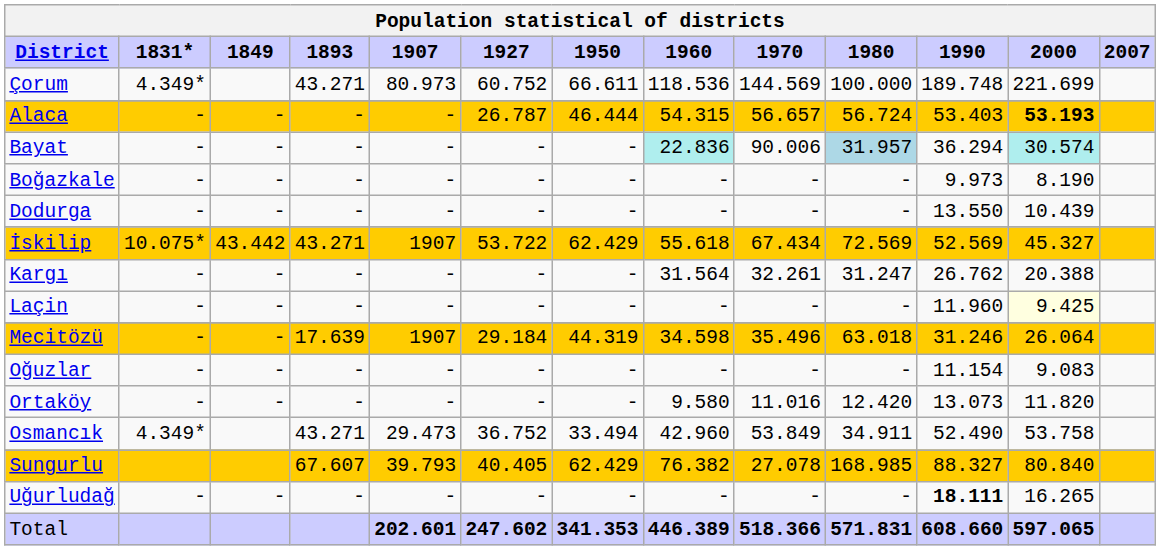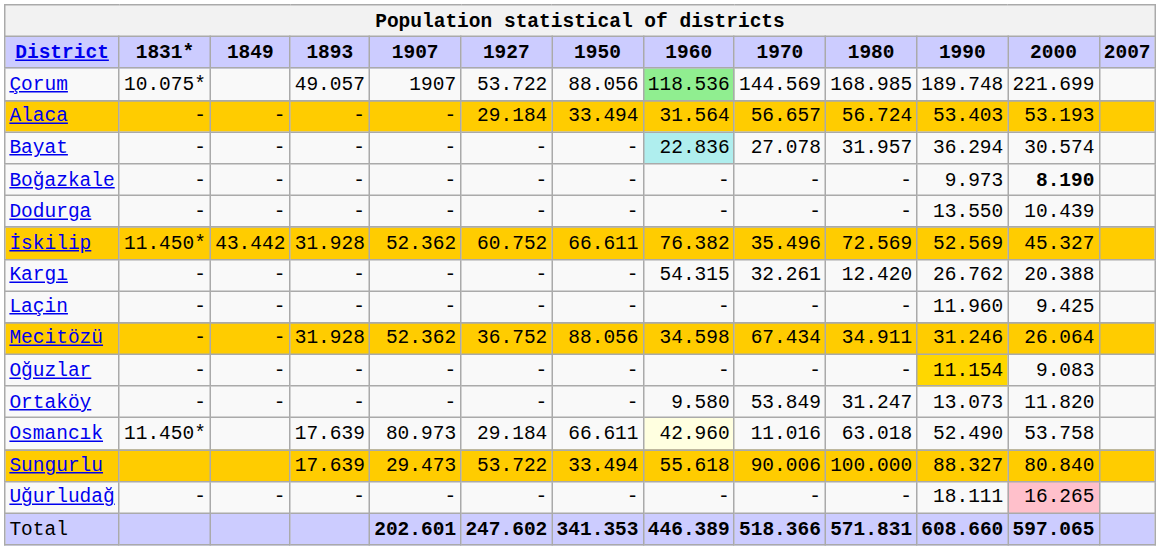Çorum | 1831*: 4.349* -> 10.075*
Çorum | 1893: 43.271 -> 49.057
Çorum | 1907: 80.973 -> 1907
Çorum | 1927: 60.752 -> 53.722
Çorum | 1950: 66.611 -> 88.056
Çorum | 1960: no background -> lightgreen background
Çorum | 1980: 100.000 -> 168.985
Alaca | 1927: 26.787 -> 29.184
Alaca | 1950: 46.444 -> 33.494
Alaca | 1960: 54.315 -> 31.564
Alaca | 2000: bold -> normal
Bayat | 1970: 90.006 -> 27.078
Bayat | 1980: lightblue background -> no background
Bayat | 2000: paleturquoise background -> no background
Boğazkale | 2000: normal -> bold
İskilip | 1831*: 10.075* -> 11.450*
İskilip | 1893: 43.271 -> 31.928
İskilip | 1907: 1907 -> 52.362
İskilip | 1927: 53.722 -> 60.752
İskilip | 1950: 62.429 -> 66.611
İskilip | 1960: 55.618 -> 76.382
İskilip | 1970: 67.434 -> 35.496
Kargı | 1960: 31.564 -> 54.315
Kargı | 1980: 31.247 -> 12.420
Laçin | 2000: lightyellow background -> no background
Mecitözü | 1893: 17.639 -> 31.928
Mecitözü | 1907: 1907 -> 52.362
Mecitözü | 1927: 29.184 -> 36.752
Mecitözü | 1950: 44.319 -> 88.056
Mecitözü | 1970: 35.496 -> 67.434
Mecitözü | 1980: 63.018 -> 34.911
Oğuzlar | 1990: no background -> gold background
Ortaköy | 1970: 11.016 -> 53.849
Ortaköy | 1980: 12.420 -> 31.247
Osmancık | 1831*: 4.349* -> 11.450*
Osmancık | 1893: 43.271 -> 17.639
Osmancık | 1907: 29.473 -> 80.973
Osmancık | 1927: 36.752 -> 29.184
Osmancık | 1950: 33.494 -> 66.611
Osmancık | 1960: no background -> lightyellow background
Osmancık | 1970: 53.849 -> 11.016
Osmancık | 1980: 34.911 -> 63.018
Sungurlu | 1893: 67.607 -> 17.639
Sungurlu | 1907: 39.793 -> 29.473
Sungurlu | 1927: 40.405 -> 53.722
Sungurlu | 1950: 62.429 -> 33.494
Sungurlu | 1960: 76.382 -> 55.618
Sungurlu | 1970: 27.078 -> 90.006
Sungurlu | 1980: 168.985 -> 100.000
Uğurludağ | 1990: bold -> normal
Uğurludağ | 2000: no background -> pink background
